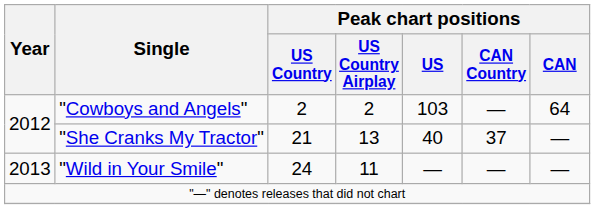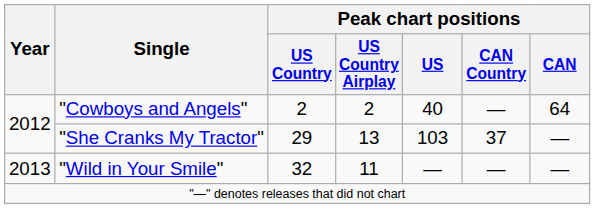"Cowboys and Angels" | Peak chart positions / US: 103 -> 40
"She Cranks My Tractor" | Peak chart positions / US Country: 21 -> 29
"She Cranks My Tractor" | Peak chart positions / US: 40 -> 103
"Wild in Your Smile" | Peak chart positions / US Country: 24 -> 32
